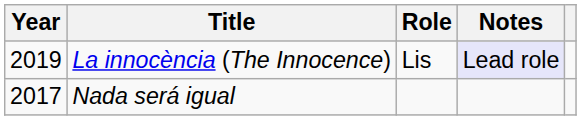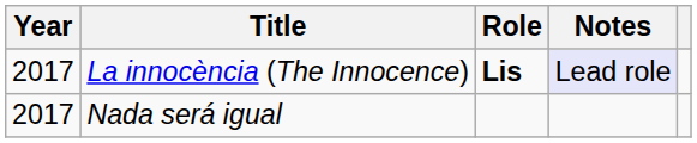La innocència (The Innocence) | Year: 2019 -> 2017
La innocència (The Innocence) | Role: normal -> bold
